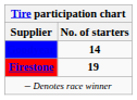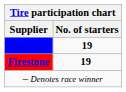Goodyear | No. of starters: 14 -> 19
